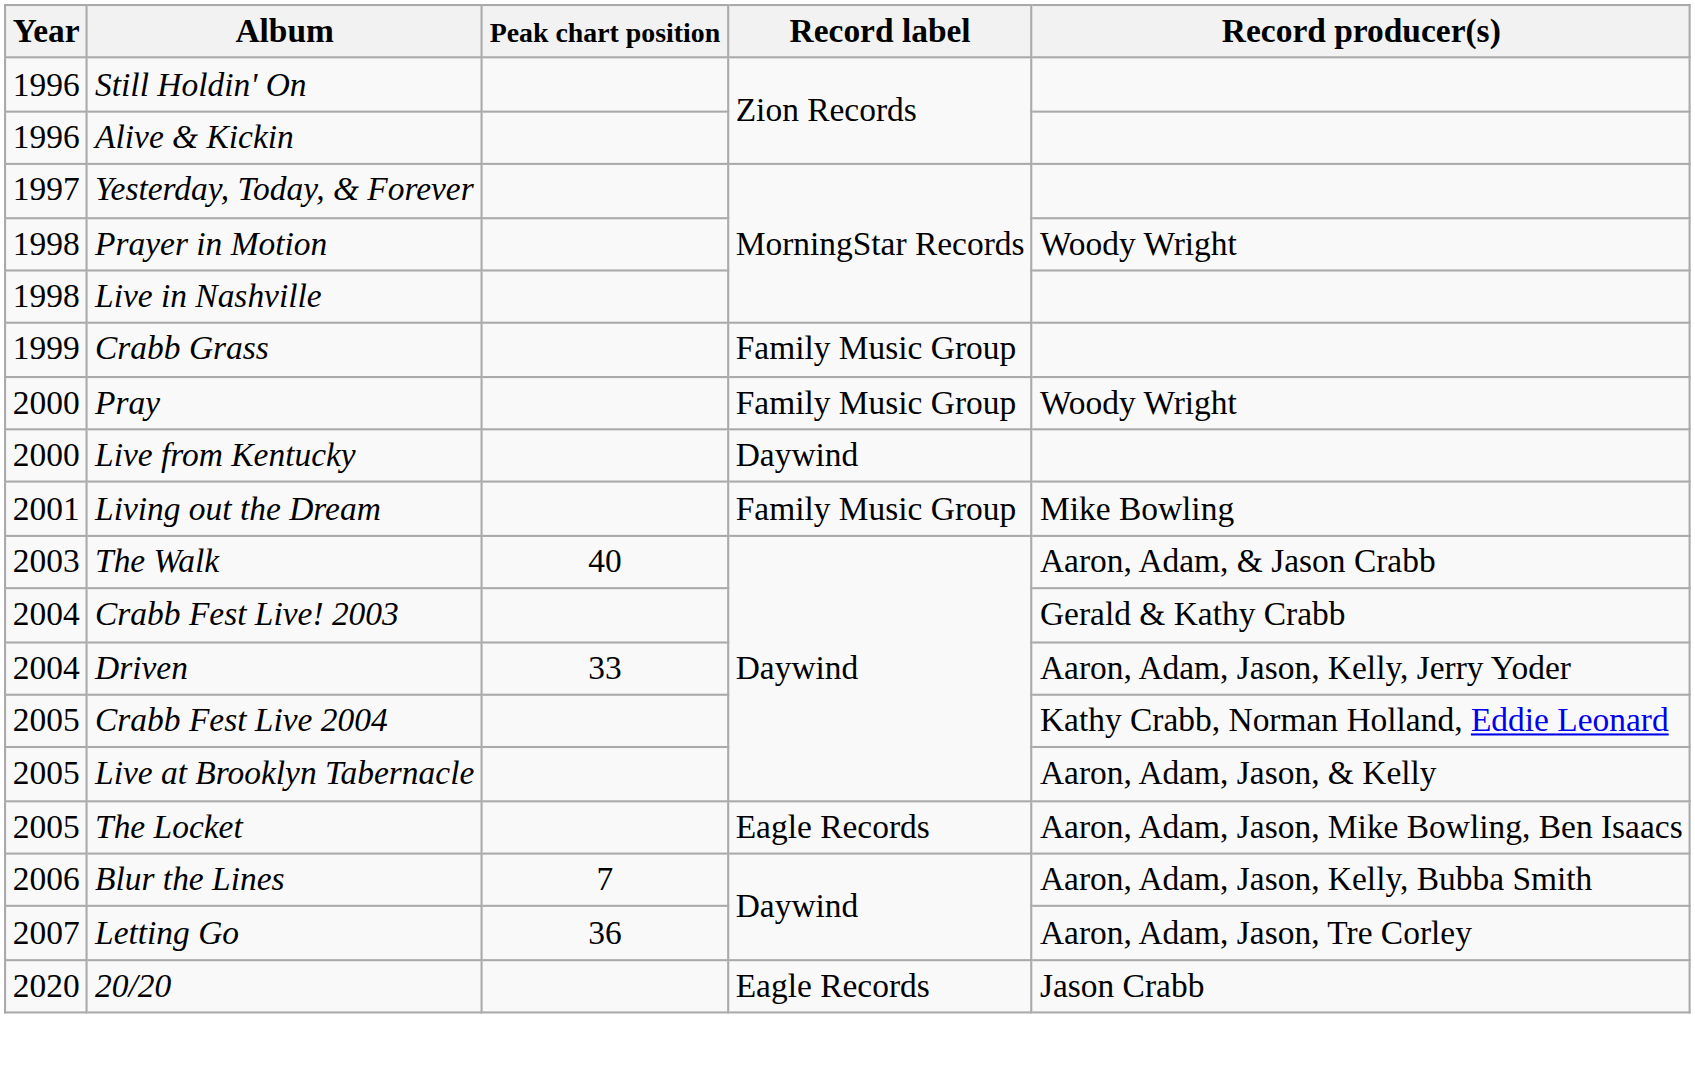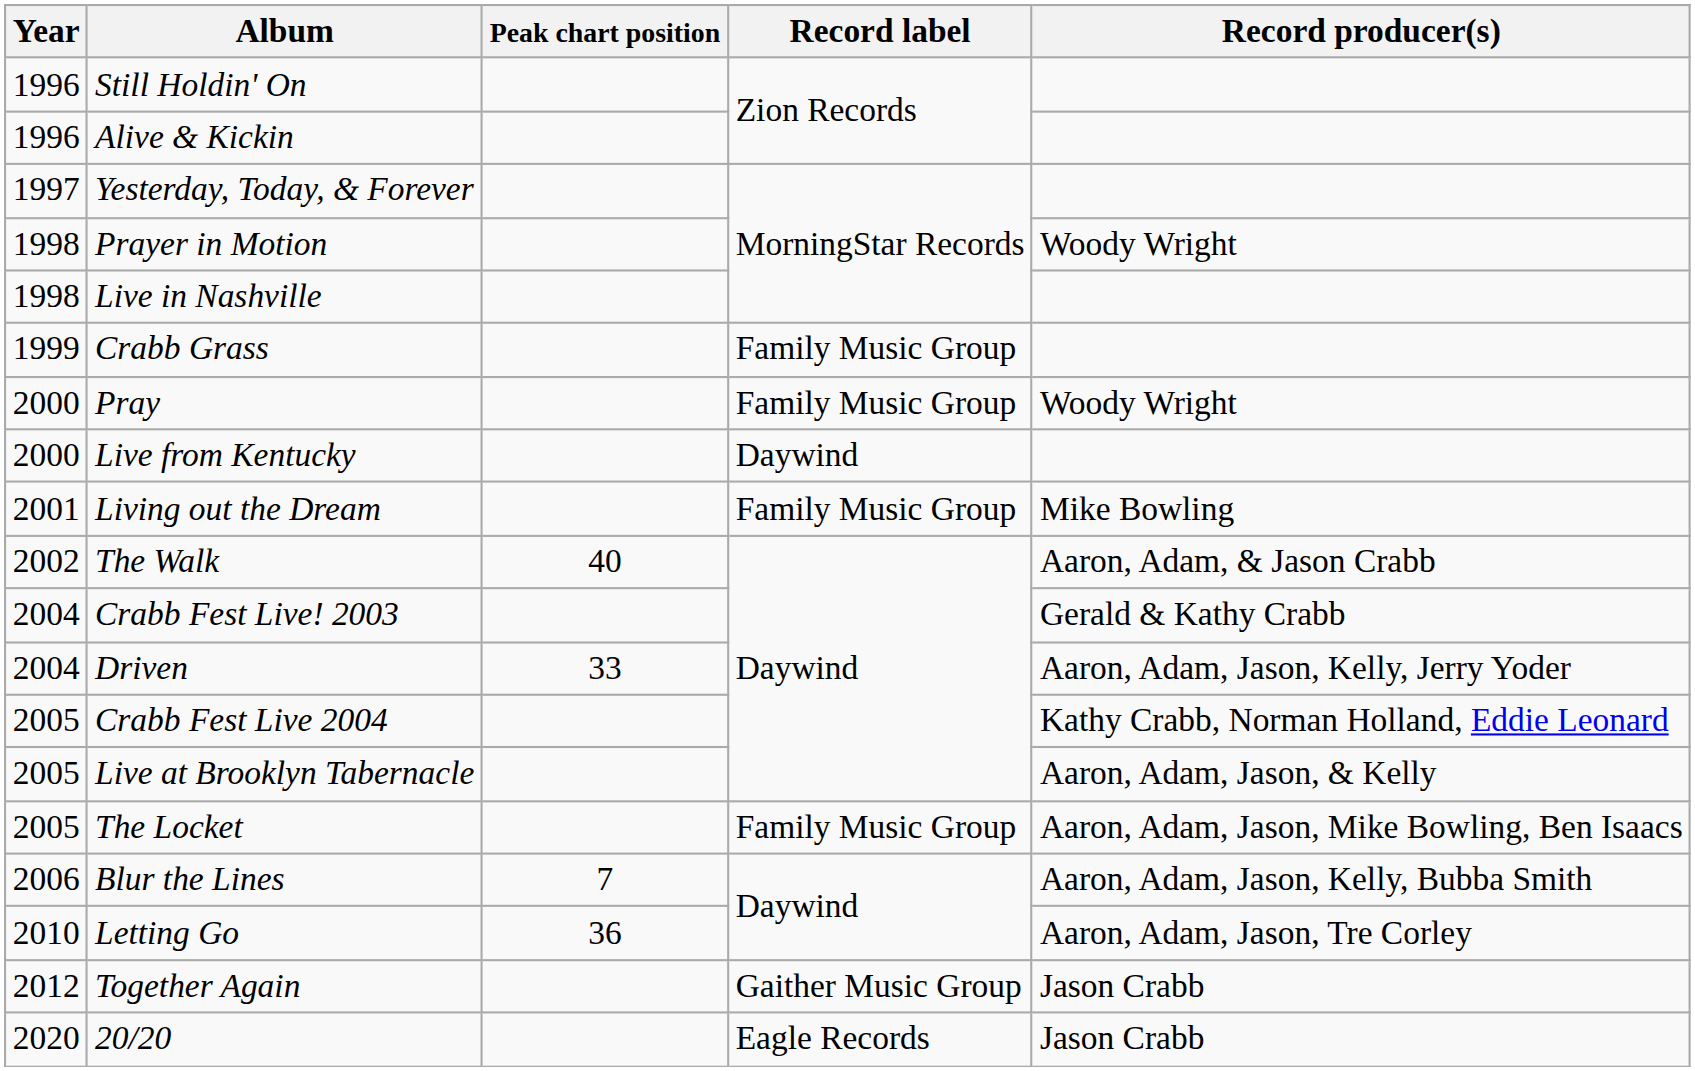The Walk | Year: 2003 -> 2002
The Locket | Record label: Eagle Records -> Family Music Group
Letting Go | Year: 2007 -> 2010
+ row: 2012 | Together Again | Gaither Music Group | Jason Crabb
